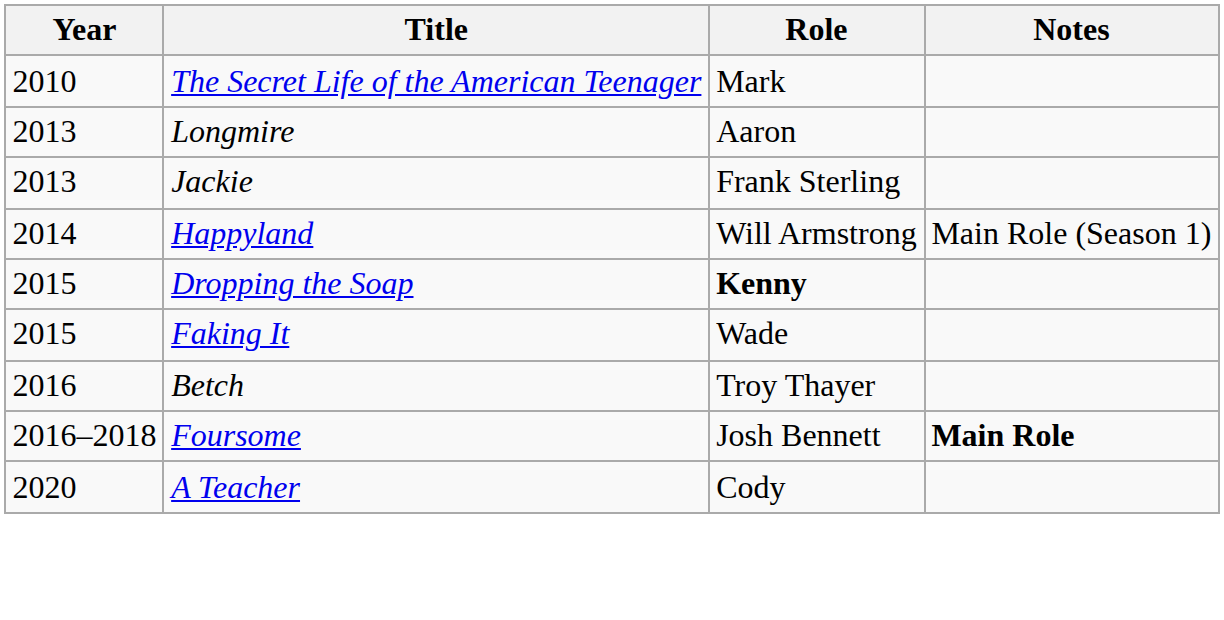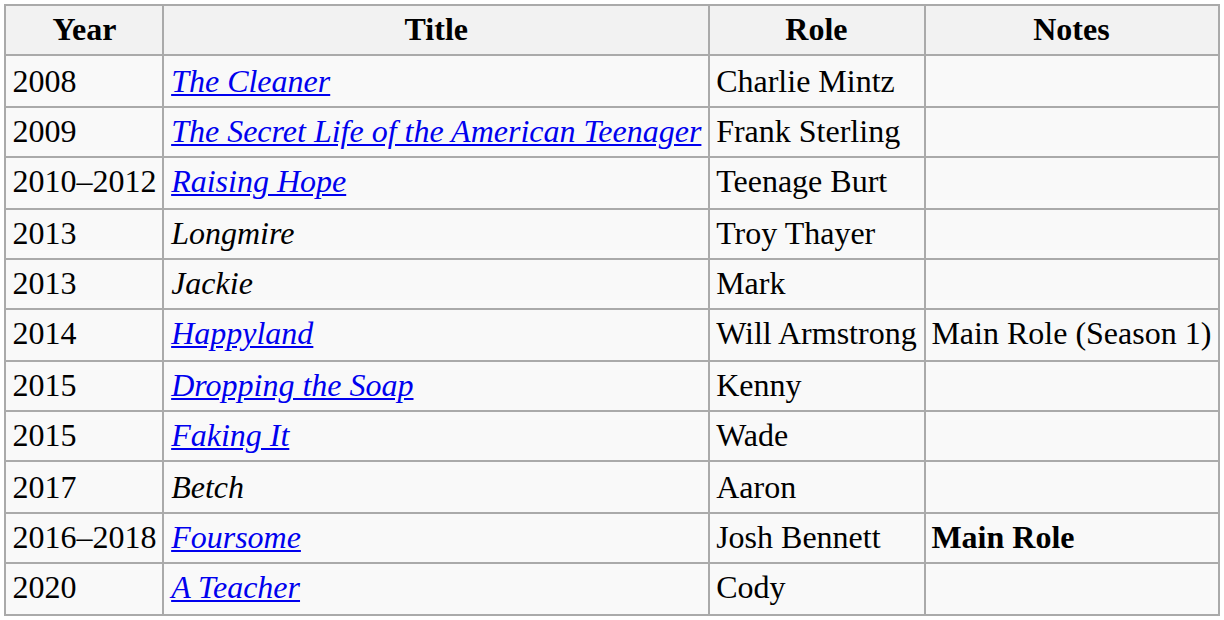+ row: 2008 | The Cleaner | Charlie Mintz
The Secret Life of the American Teenager | Year: 2010 -> 2009
The Secret Life of the American Teenager | Role: Mark -> Frank Sterling
+ row: 2010–2012 | Raising Hope | Teenage Burt
Longmire | Role: Aaron -> Troy Thayer
Jackie | Role: Frank Sterling -> Mark
Dropping the Soap | Role: bold -> normal
Betch | Year: 2016 -> 2017
Betch | Role: Troy Thayer -> Aaron
